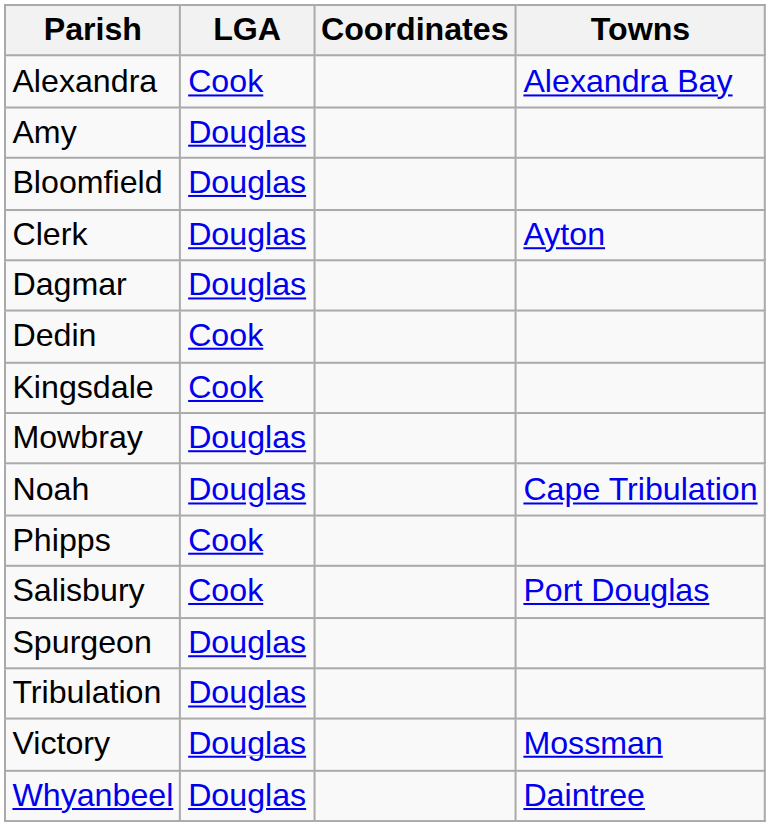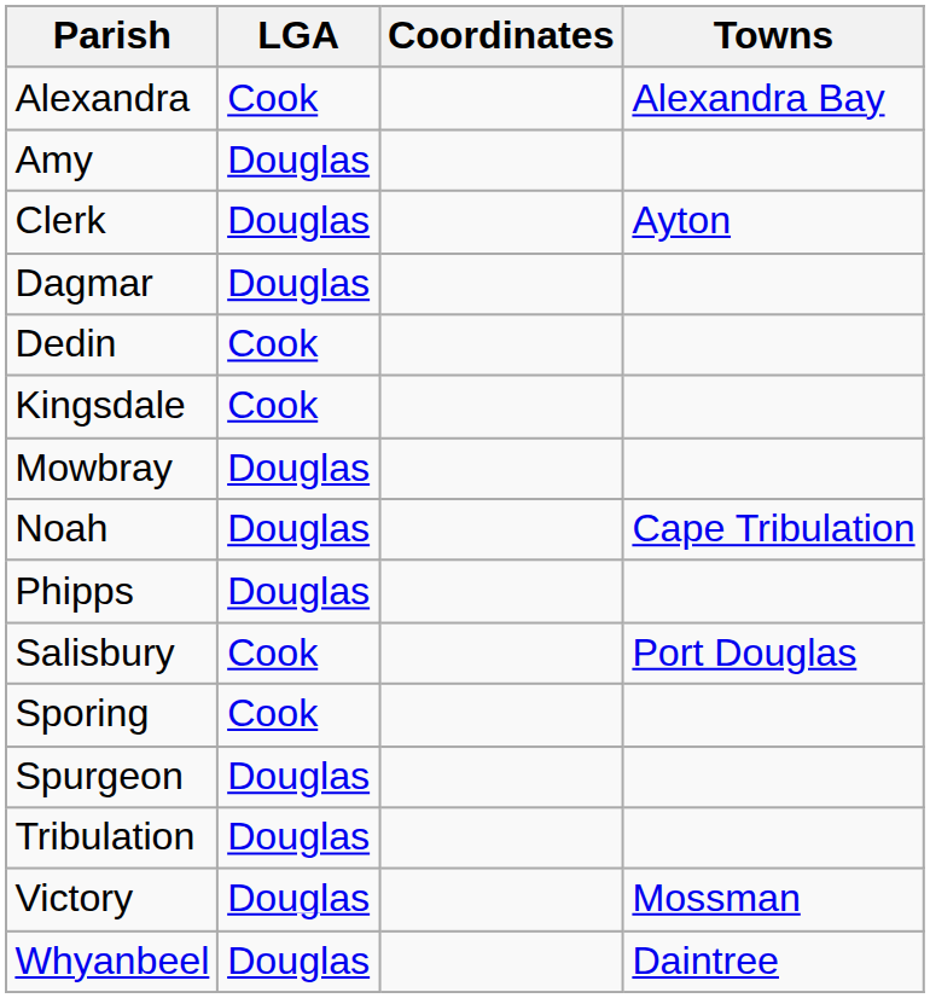- row: Bloomfield | Douglas
Phipps | LGA: Cook -> Douglas
+ row: Sporing | Cook
